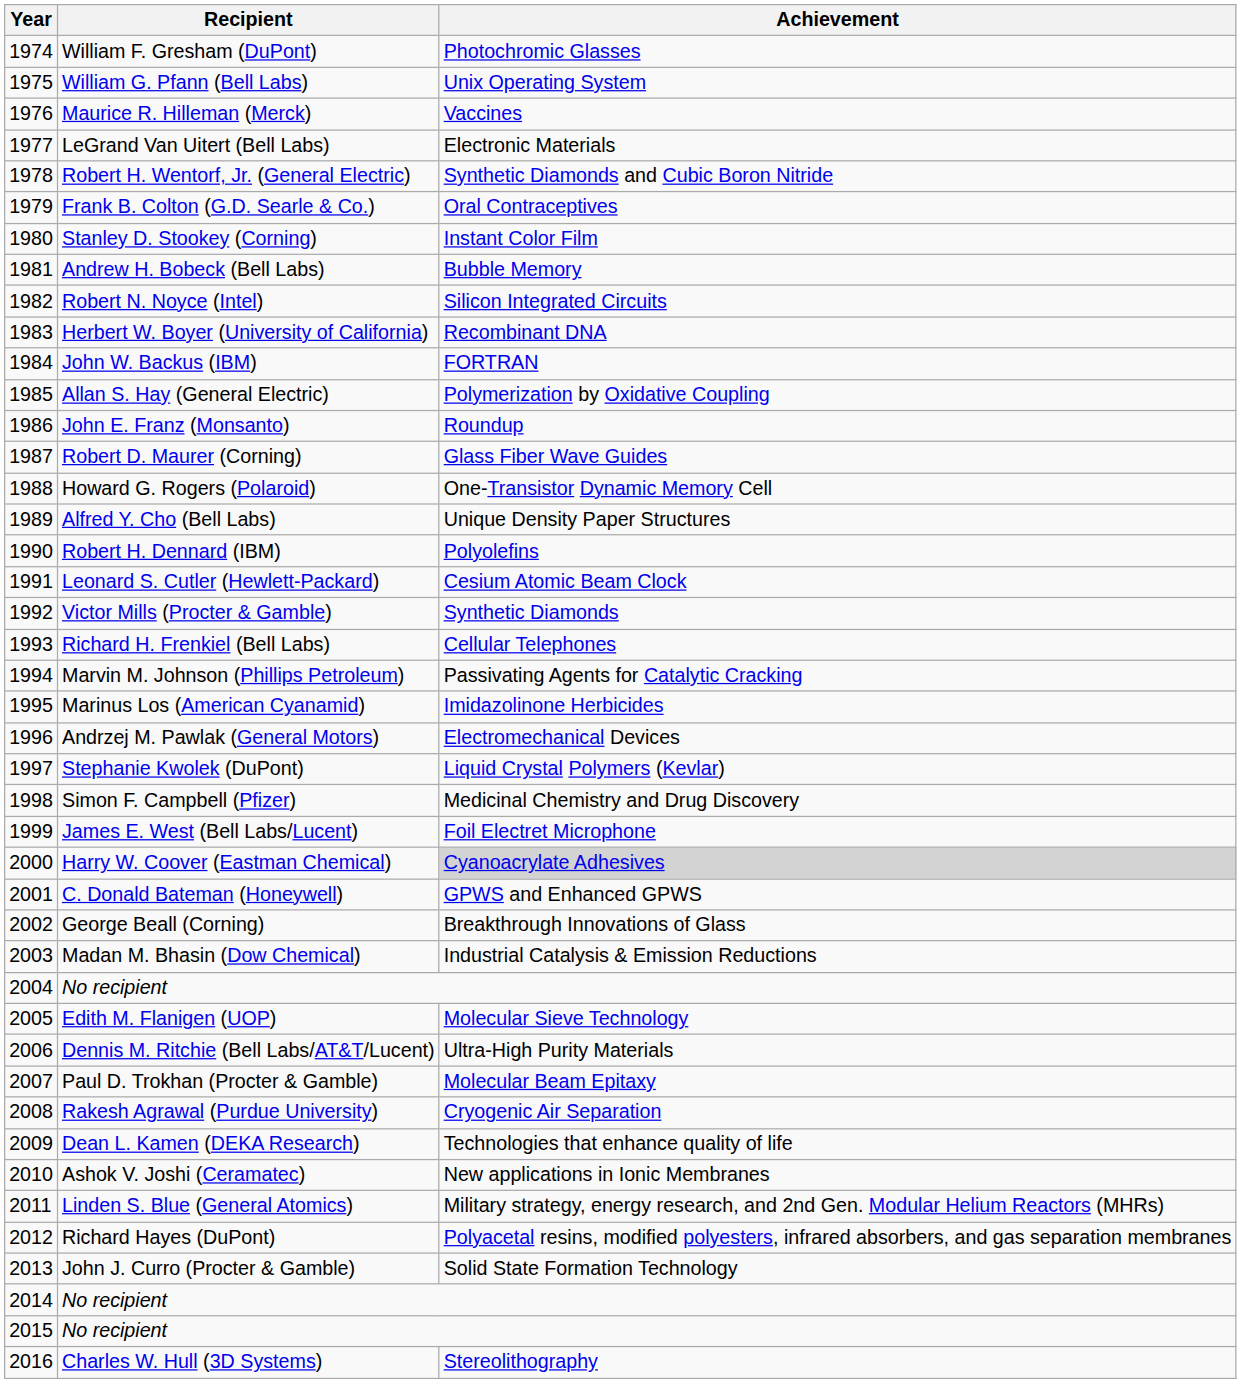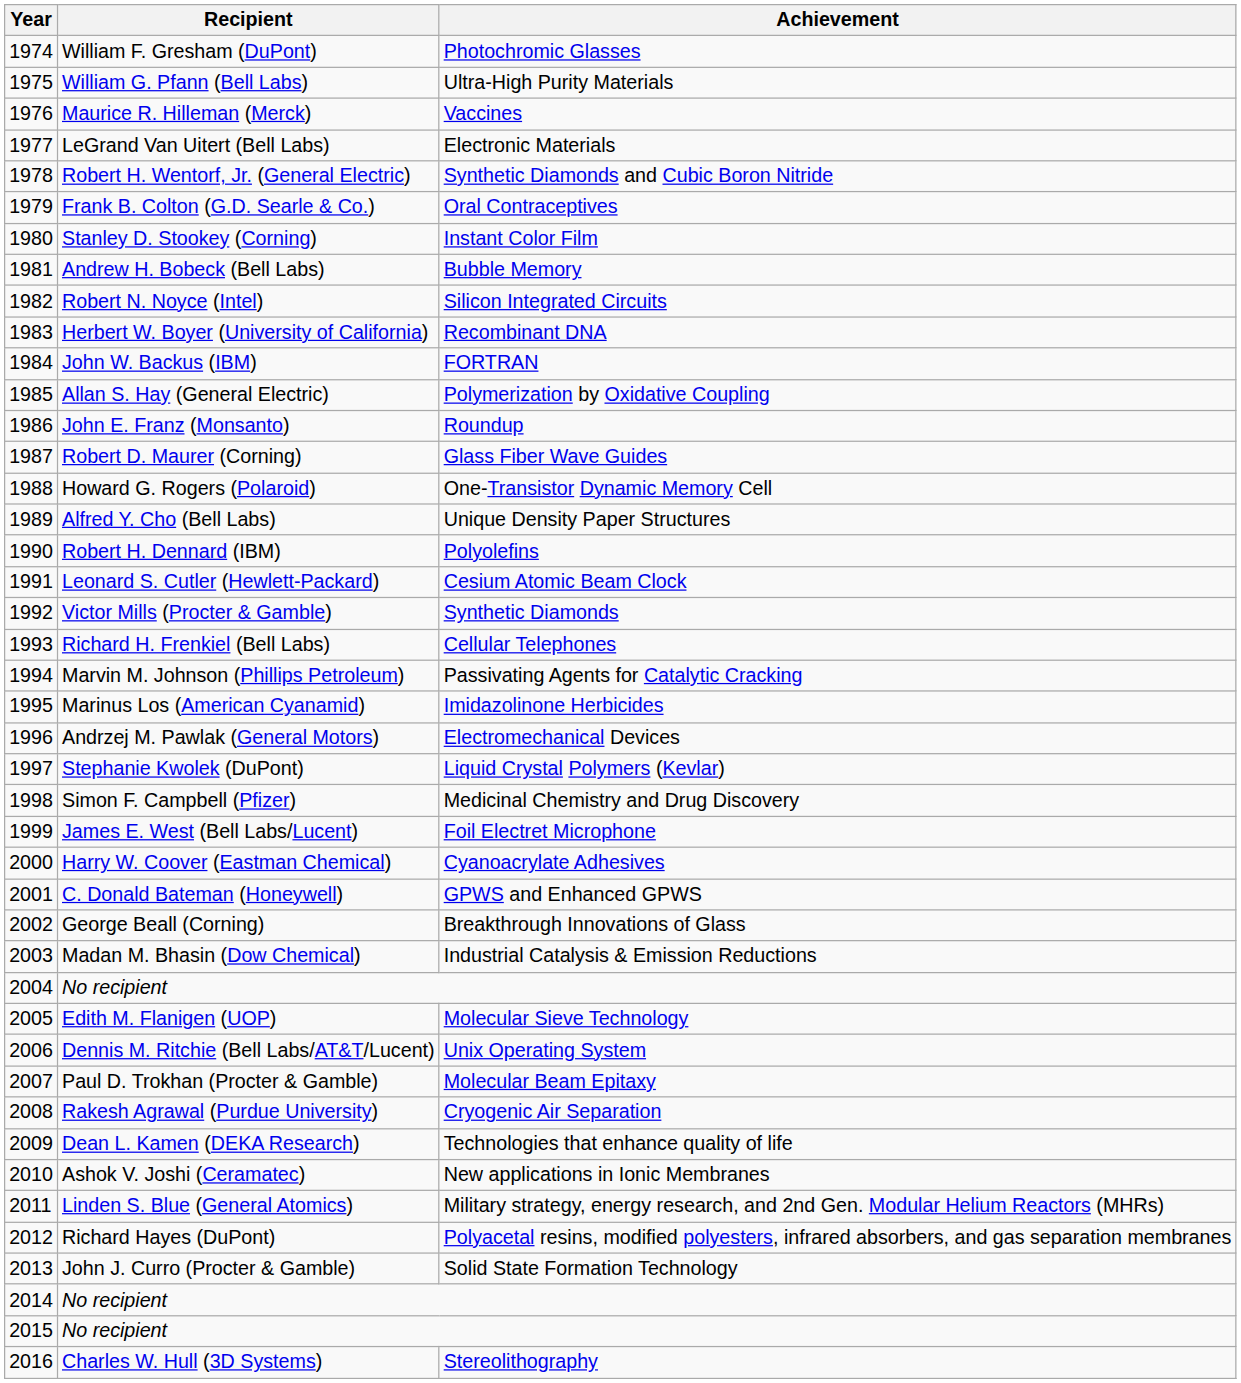William G. Pfann (Bell Labs) | Achievement: Unix Operating System -> Ultra-High Purity Materials
Harry W. Coover (Eastman Chemical) | Achievement: lightgrey background -> no background
Dennis M. Ritchie (Bell Labs/AT&T/Lucent) | Achievement: Ultra-High Purity Materials -> Unix Operating System
